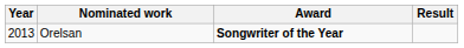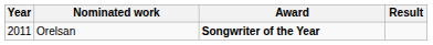Orelsan | Year: 2013 -> 2011
